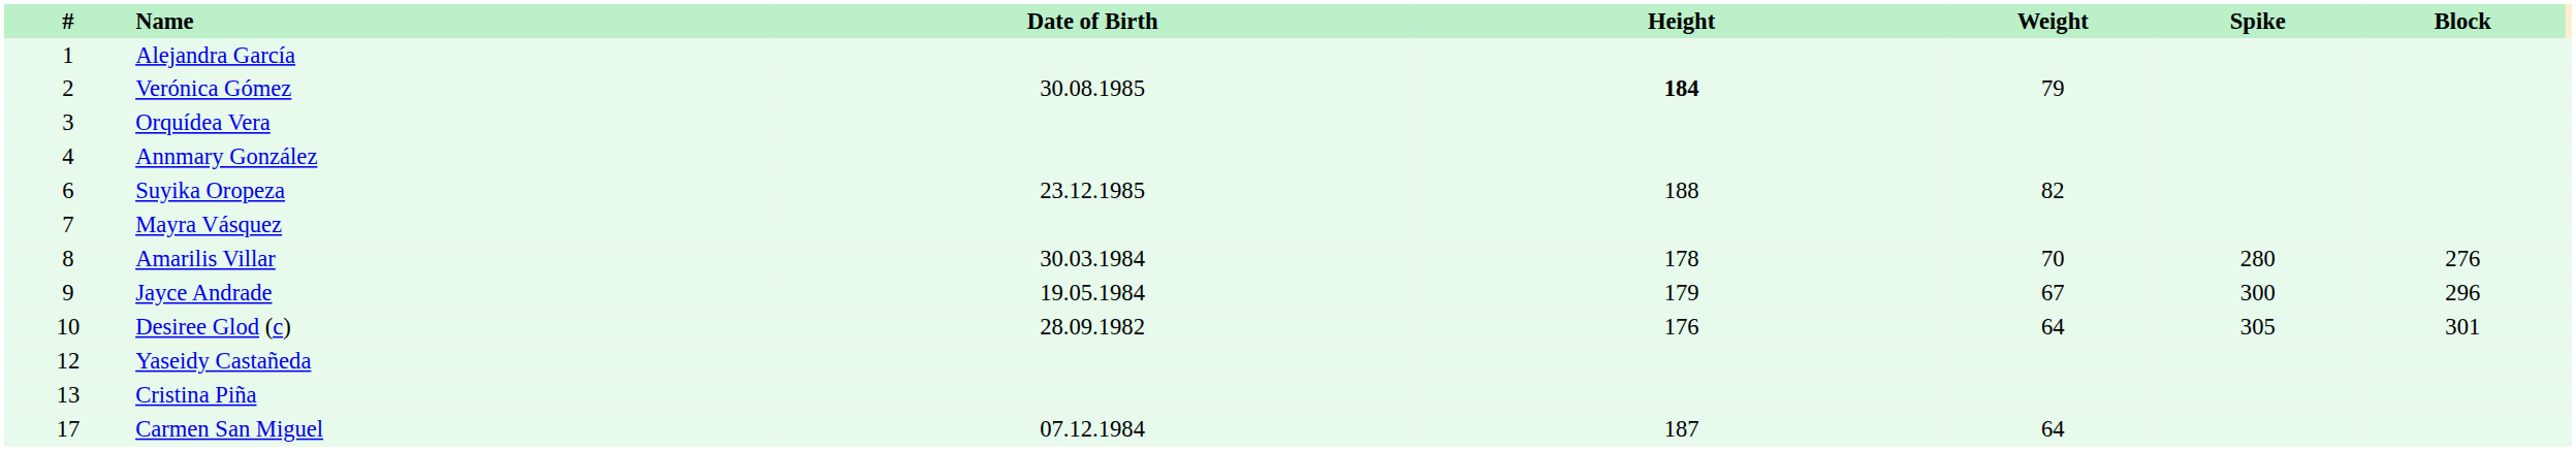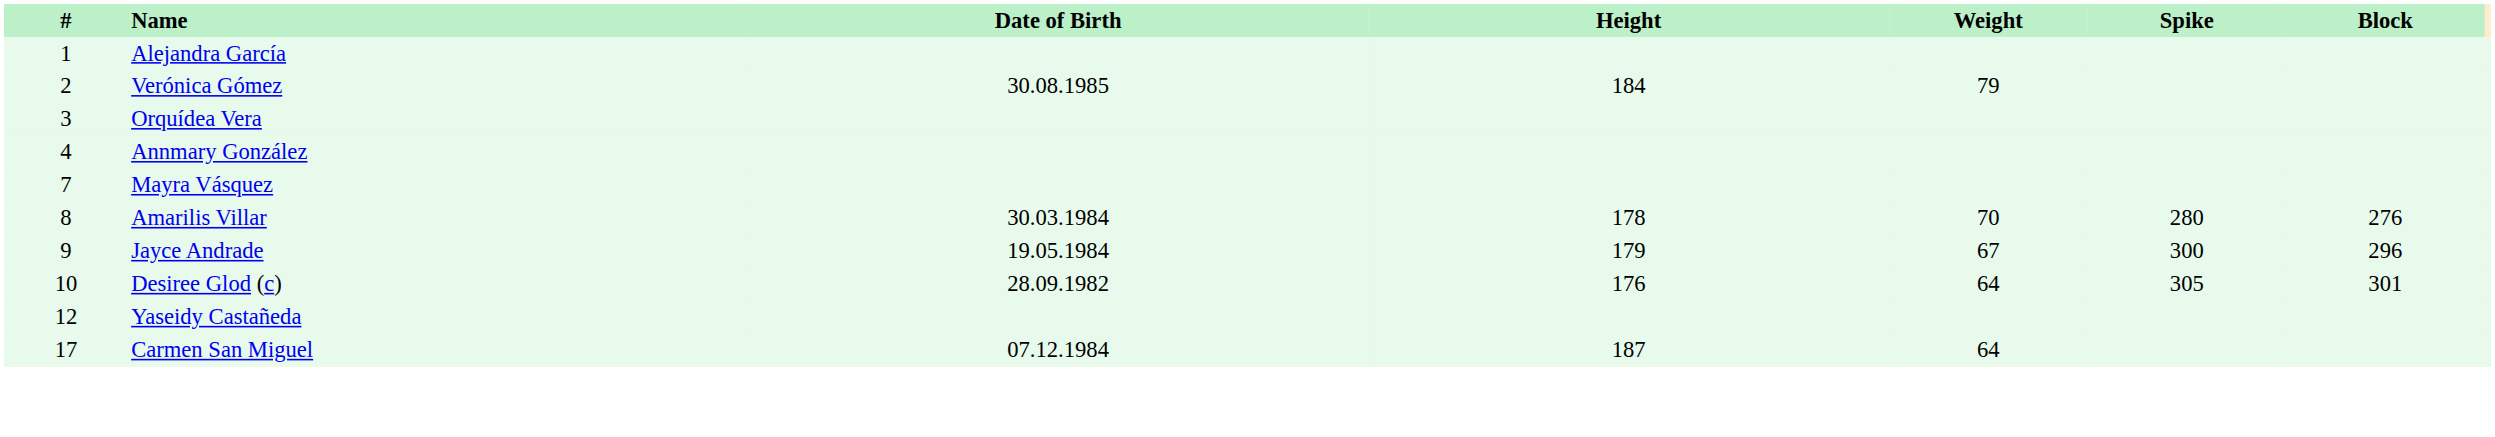Verónica Gómez | Height: bold -> normal
- row: 6 | Suyika Oropeza | 23.12.1985 | 188 | 82
- row: 13 | Cristina Piña
